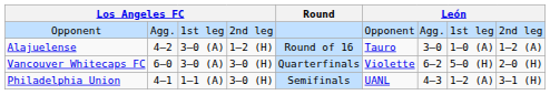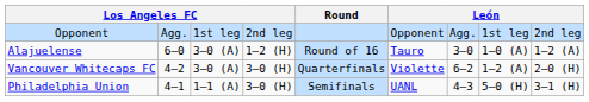Alajuelense | column 2: 4–2 -> 6–0
Vancouver Whitecaps FC | column 2: 6–0 -> 4–2
Vancouver Whitecaps FC | column 8: 5–0 (H) -> 1–2 (A)
Philadelphia Union | column 8: 1–2 (A) -> 5–0 (H)
